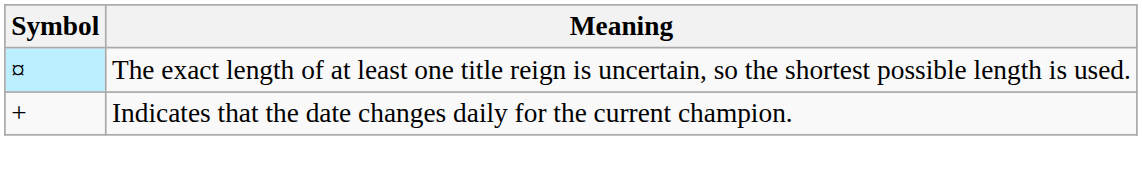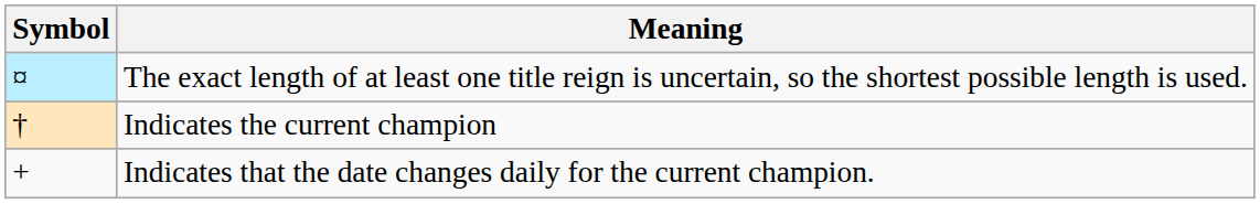+ row: † | Indicates the current champion
